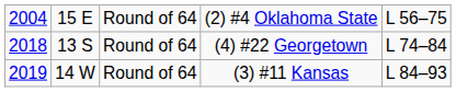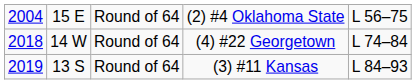(4) #22 Georgetown | column 2: 13 S -> 14 W
(3) #11 Kansas | column 2: 14 W -> 13 S
